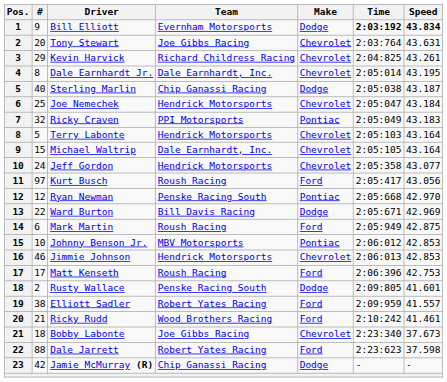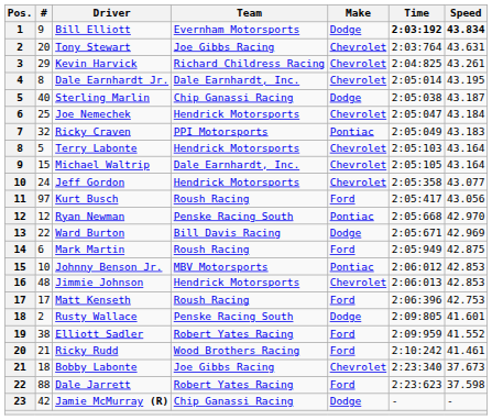Jimmie Johnson | #: 46 -> 48
Elliott Sadler | Speed: 41.557 -> 41.552
